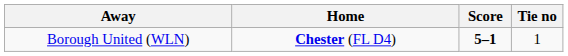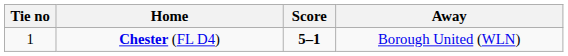columns swapped: Tie no <-> Away
